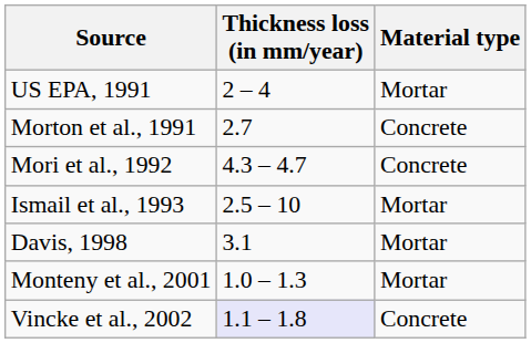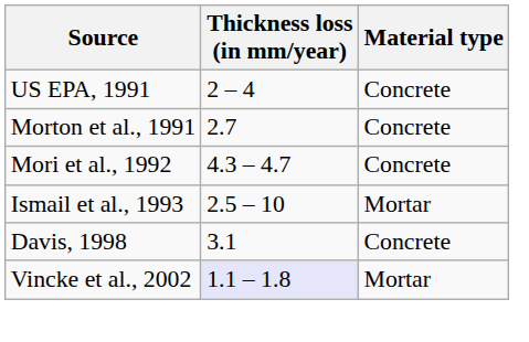US EPA, 1991 | Material type: Mortar -> Concrete
Davis, 1998 | Material type: Mortar -> Concrete
- row: Monteny et al., 2001 | 1.0 – 1.3 | Mortar
Vincke et al., 2002 | Material type: Concrete -> Mortar
